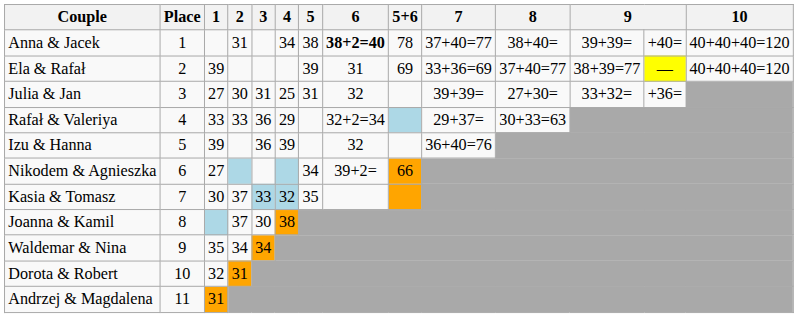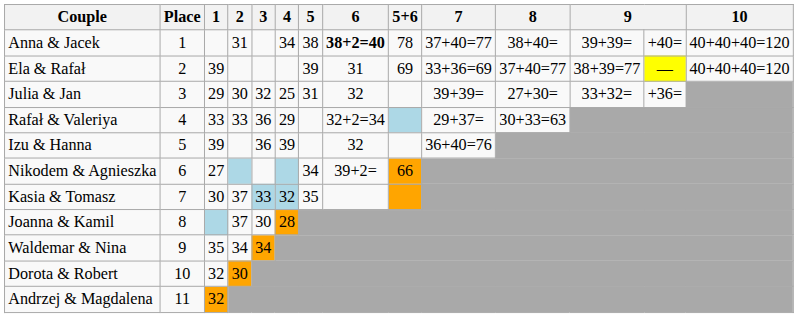Julia & Jan | 1: 27 -> 29
Julia & Jan | 3: 31 -> 32
Joanna & Kamil | 4: 38 -> 28
Dorota & Robert | 2: 31 -> 30
Andrzej & Magdalena | 1: 31 -> 32
